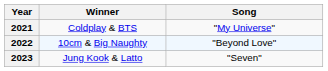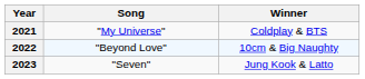columns swapped: Winner <-> Song
